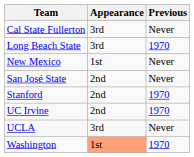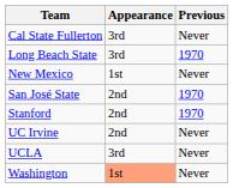San José State | Previous: Never -> 1970
UC Irvine | Previous: 1970 -> Never
Washington | Previous: 1970 -> Never
